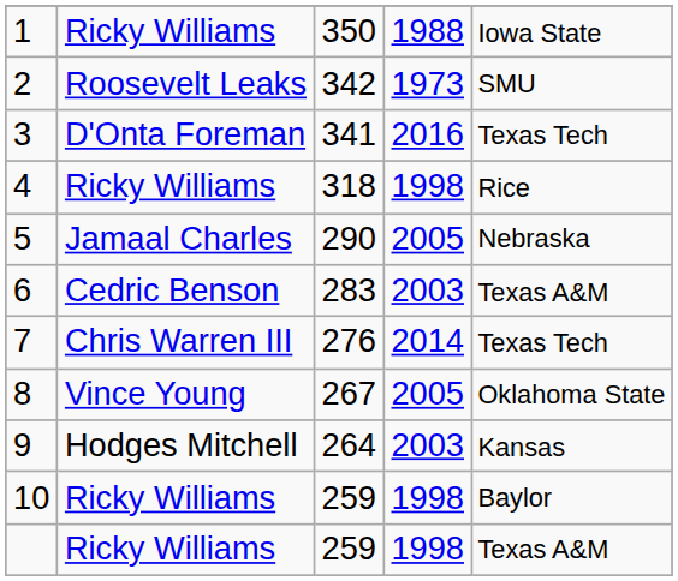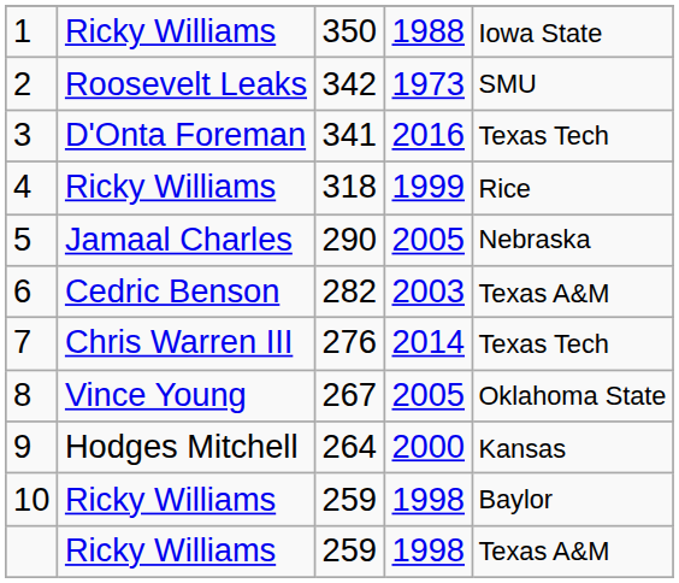4 | column 4: 1998 -> 1999
6 | column 3: 283 -> 282
9 | column 4: 2003 -> 2000
